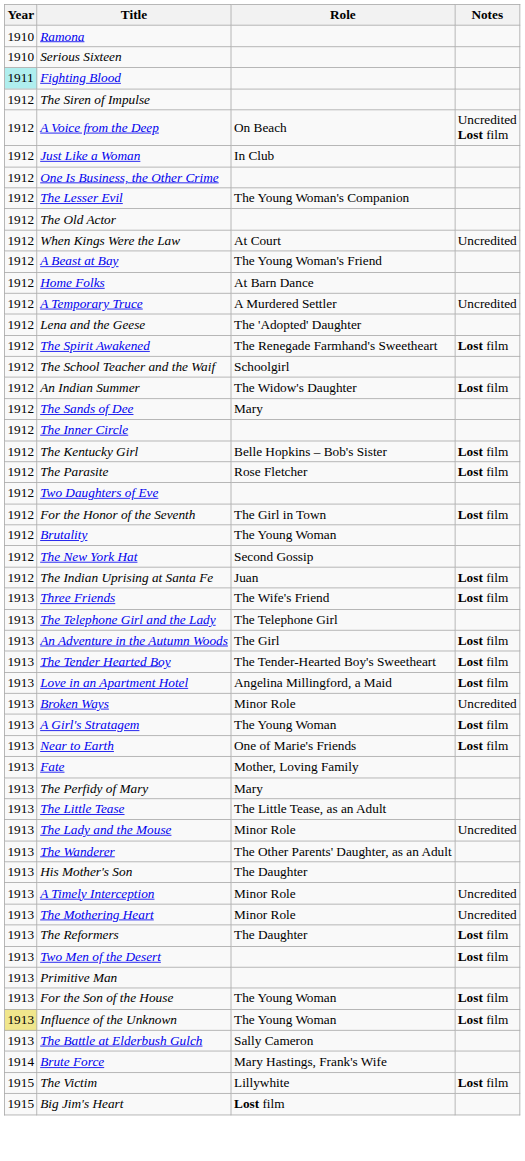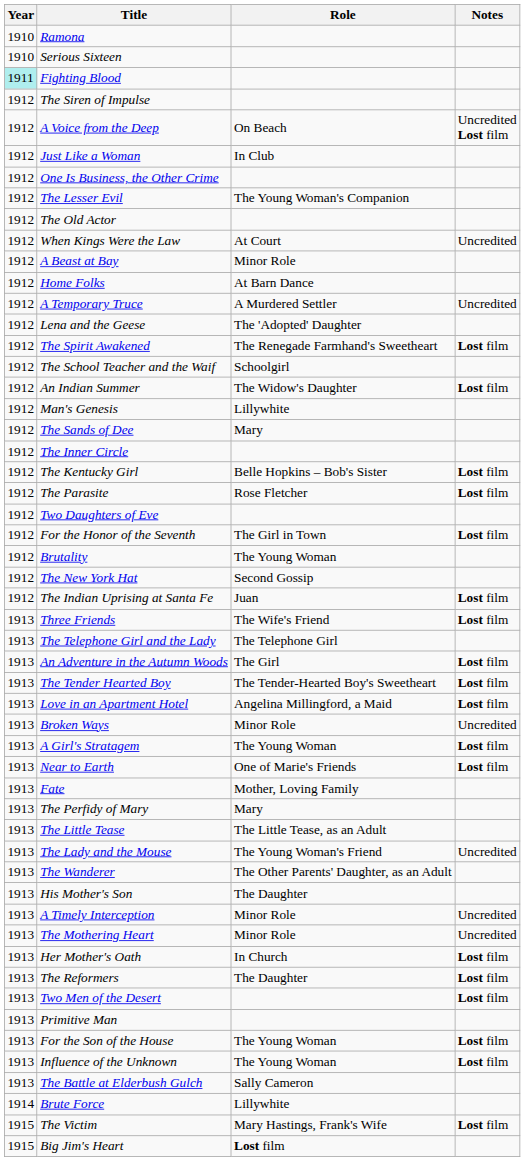A Beast at Bay | Role: The Young Woman's Friend -> Minor Role
+ row: 1912 | Man's Genesis | Lillywhite
The Lady and the Mouse | Role: Minor Role -> The Young Woman's Friend
+ row: 1913 | Her Mother's Oath | In Church | Lost film
Influence of the Unknown | Year: khaki background -> no background
Brute Force | Role: Mary Hastings, Frank's Wife -> Lillywhite
The Victim | Role: Lillywhite -> Mary Hastings, Frank's Wife
